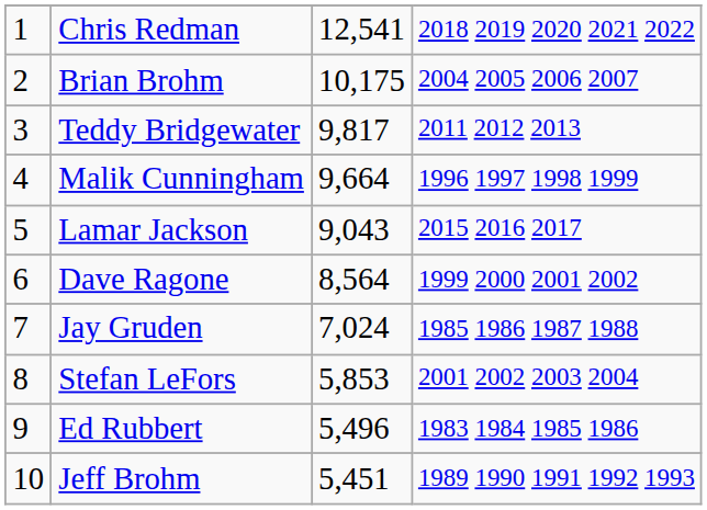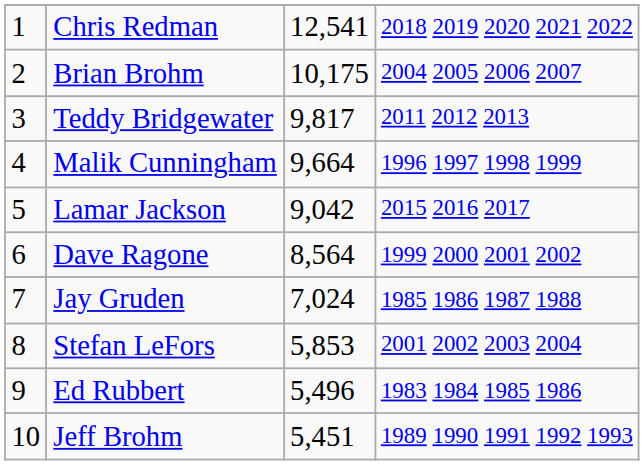Lamar Jackson | column 3: 9,043 -> 9,042
